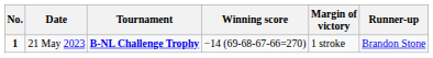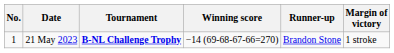columns swapped: Margin of victory <-> Runner-up
21 May 2023 | No.: bold -> normal
